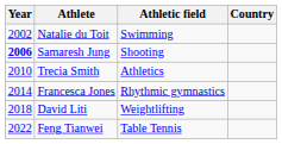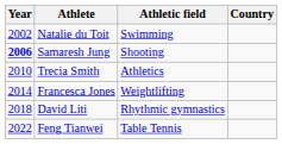Francesca Jones | Athletic field: Rhythmic gymnastics -> Weightlifting
David Liti | Athletic field: Weightlifting -> Rhythmic gymnastics
